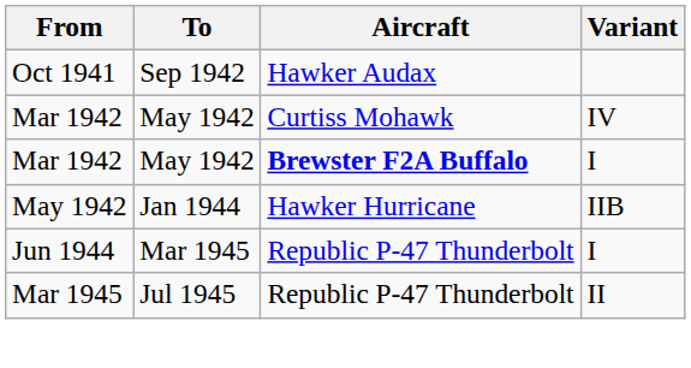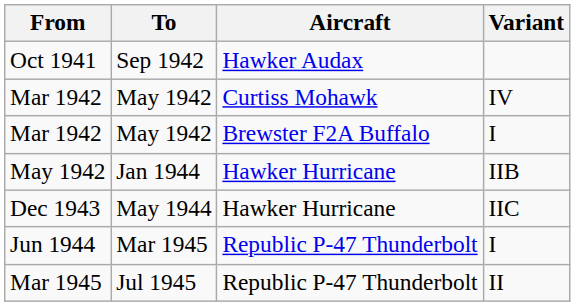Mar 1942 / I | Aircraft: bold -> normal
+ row: Dec 1943 | May 1944 | Hawker Hurricane | IIC
